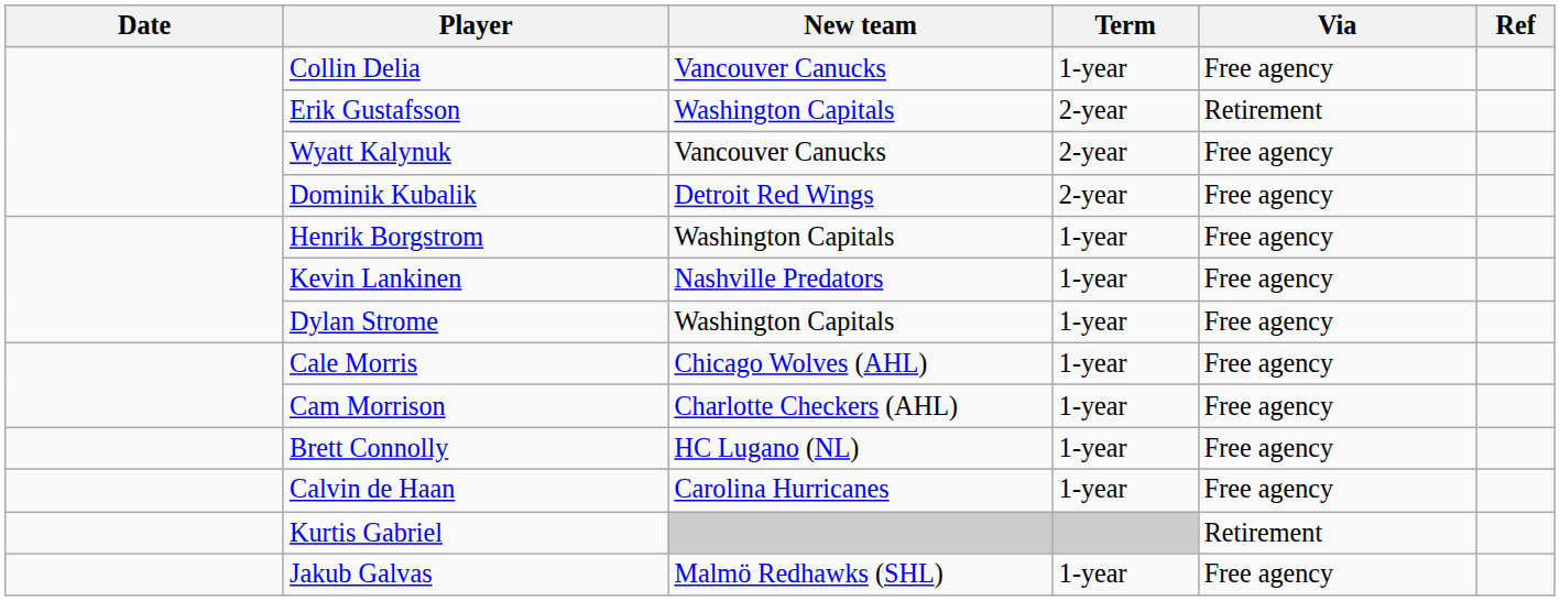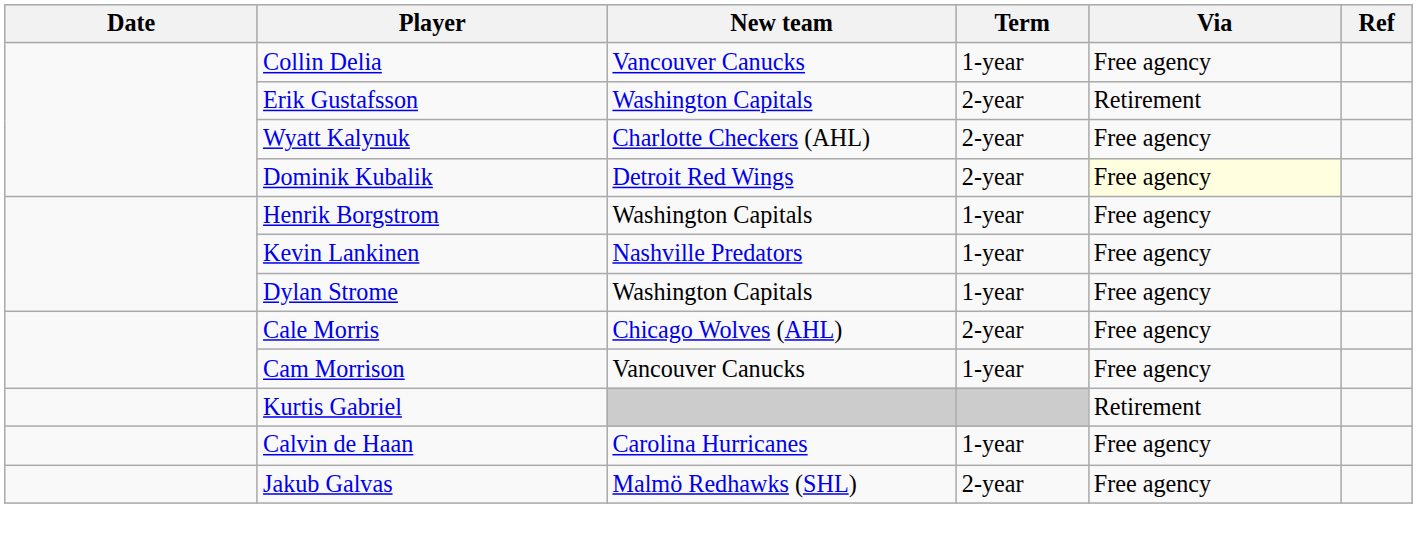Wyatt Kalynuk | New team: Vancouver Canucks -> Charlotte Checkers (AHL)
Dominik Kubalik | Via: no background -> lightyellow background
Cale Morris | Term: 1-year -> 2-year
Cam Morrison | New team: Charlotte Checkers (AHL) -> Vancouver Canucks
- row: Brett Connolly | HC Lugano (NL) | 1-year | Free agency
rows swapped: Kurtis Gabriel <-> Calvin de Haan
Jakub Galvas | Term: 1-year -> 2-year
